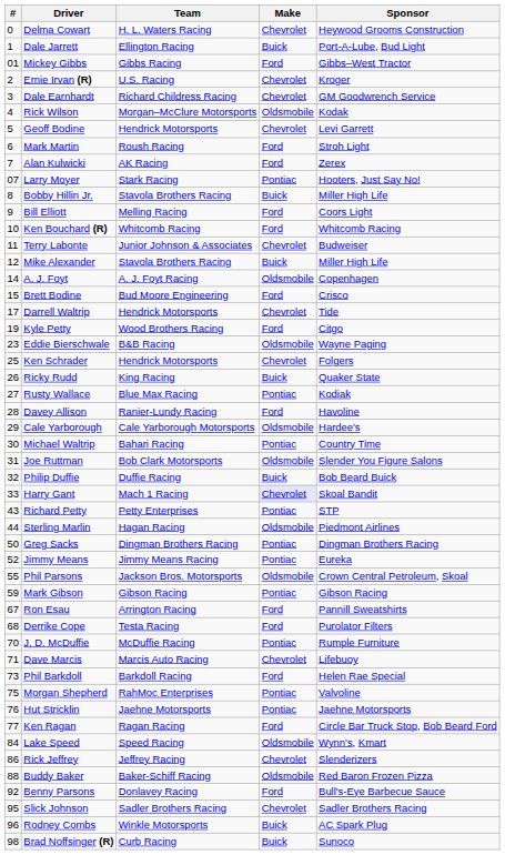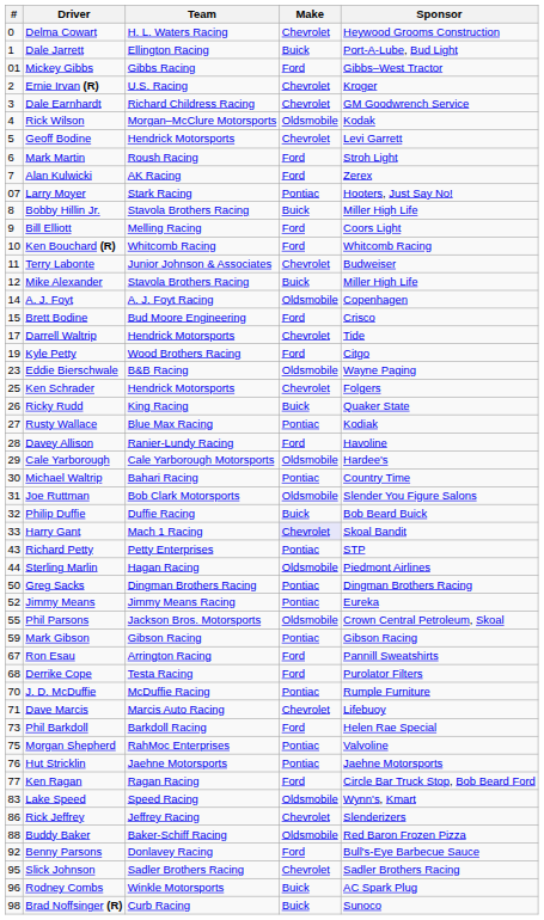Lake Speed | #: 84 -> 83
